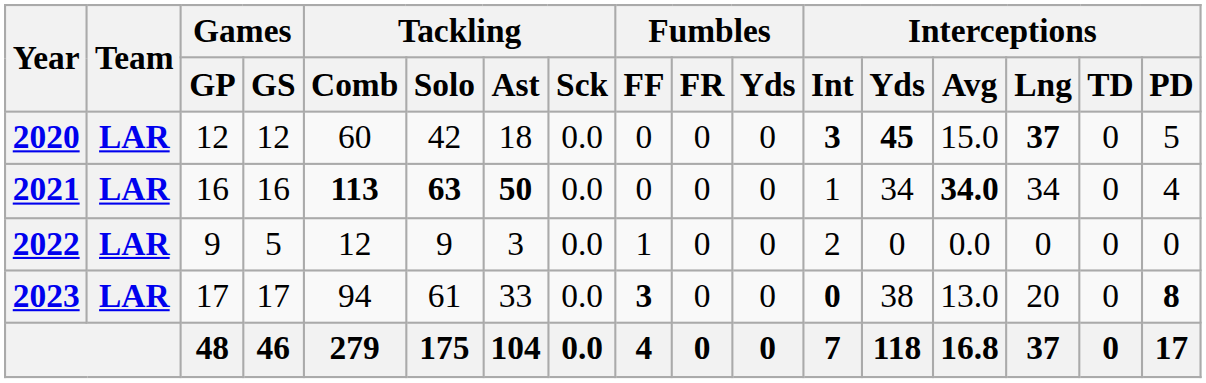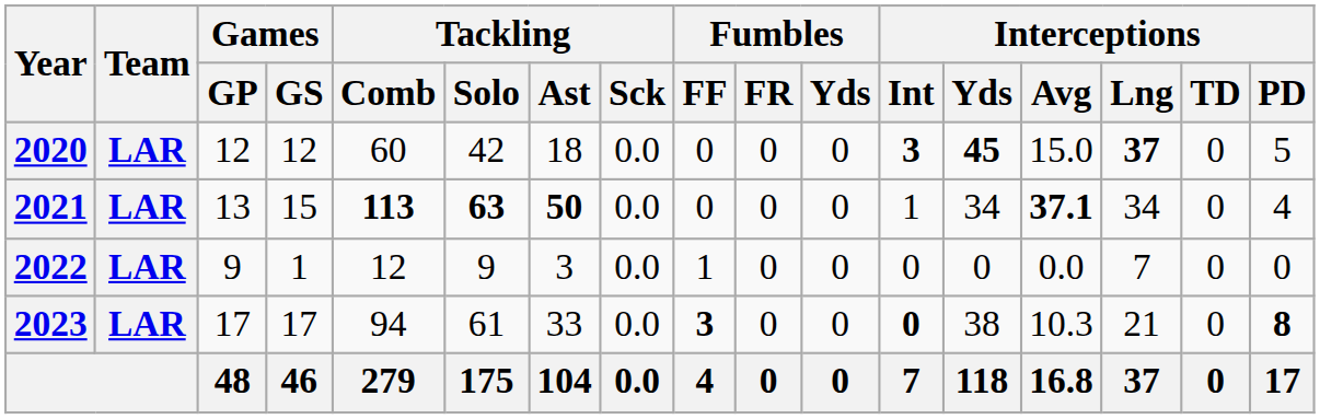2021 | Games / GP: 16 -> 13
2021 | Games / GS: 16 -> 15
2021 | Interceptions / Avg: 34.0 -> 37.1
2022 | Games / GS: 5 -> 1
2022 | Interceptions / Int: 2 -> 0
2022 | Interceptions / Lng: 0 -> 7
2023 | Interceptions / Avg: 13.0 -> 10.3
2023 | Interceptions / Lng: 20 -> 21
